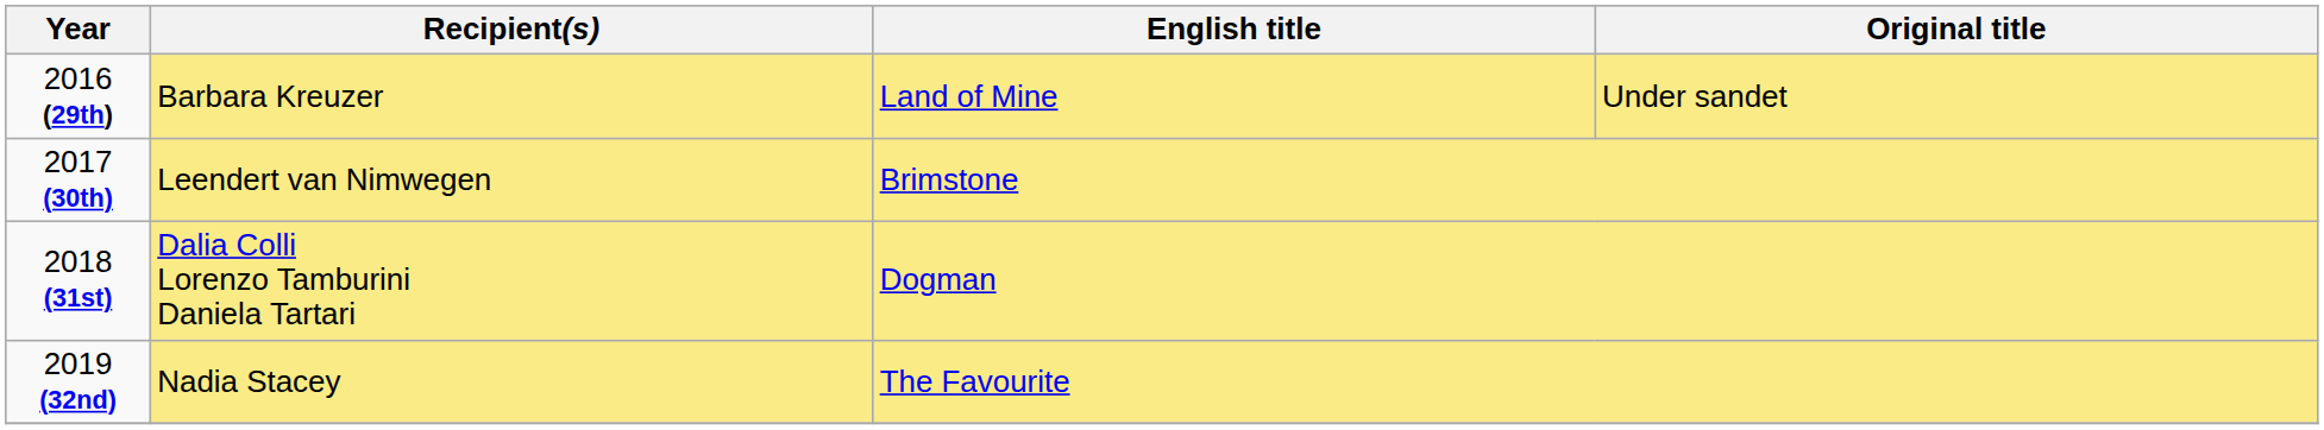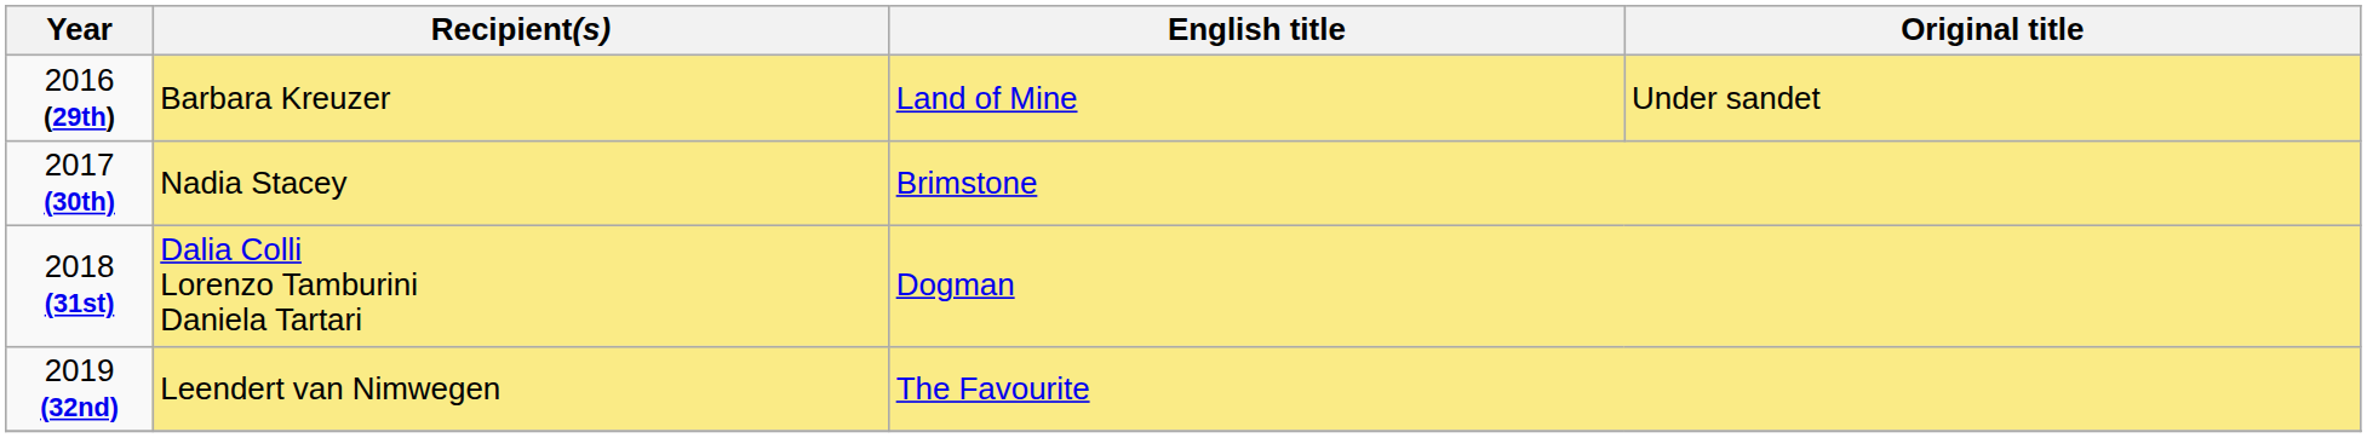2017 (30th) | Recipient(s): Leendert van Nimwegen -> Nadia Stacey
2019 (32nd) | Recipient(s): Nadia Stacey -> Leendert van Nimwegen
